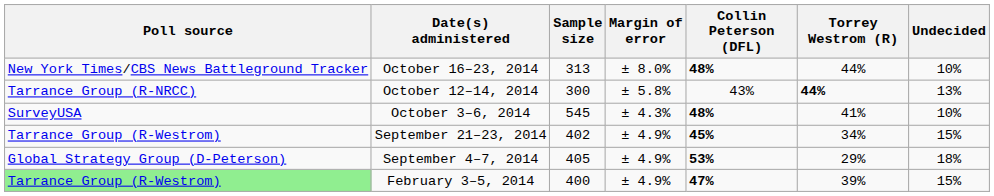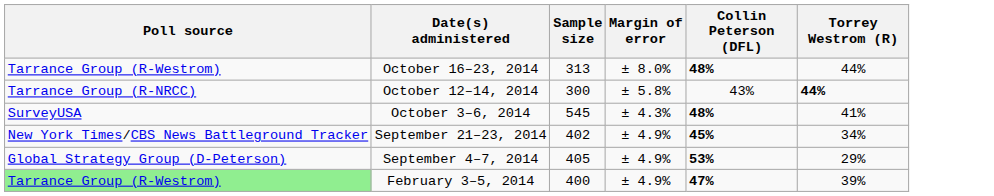- column: Undecided | 10% | 13% | 10% | 15% | 18% | 15%
October 16–23, 2014 | Poll source: New York Times/CBS News Battleground Tracker -> Tarrance Group (R-Westrom)
September 21–23, 2014 | Poll source: Tarrance Group (R-Westrom) -> New York Times/CBS News Battleground Tracker
